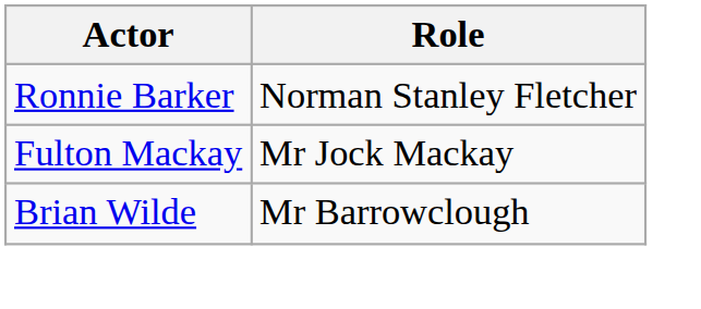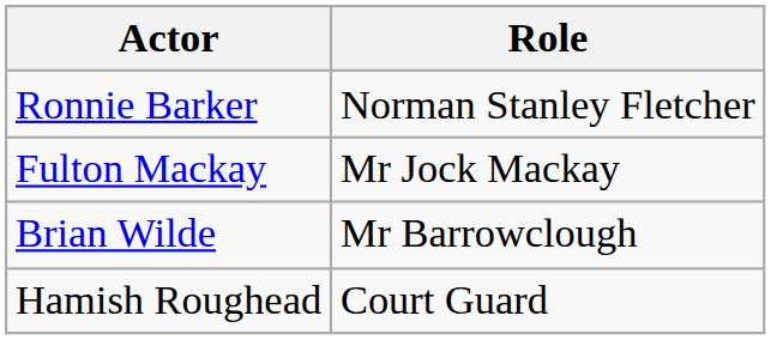+ row: Hamish Roughead | Court Guard
